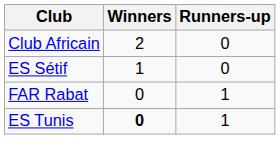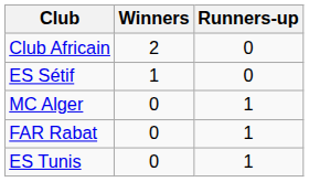+ row: MC Alger | 0 | 1
ES Tunis | Winners: bold -> normal
